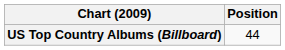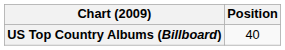US Top Country Albums (Billboard) | Position: 44 -> 40
